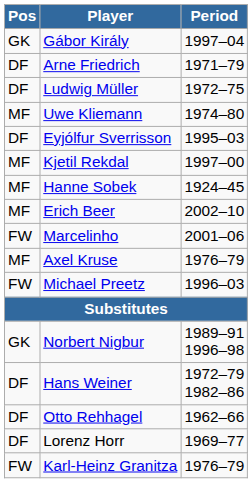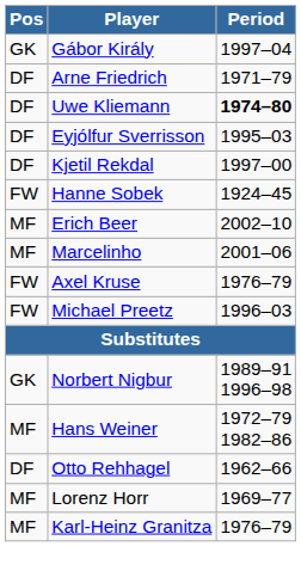- row: DF | Ludwig Müller | 1972–75
Uwe Kliemann | Pos: MF -> DF
Uwe Kliemann | Period: normal -> bold
Kjetil Rekdal | Pos: MF -> DF
Hanne Sobek | Pos: MF -> FW
Marcelinho | Pos: FW -> MF
Axel Kruse | Pos: MF -> FW
Hans Weiner | Pos: DF -> MF
Lorenz Horr | Pos: DF -> MF
Karl-Heinz Granitza | Pos: FW -> MF
